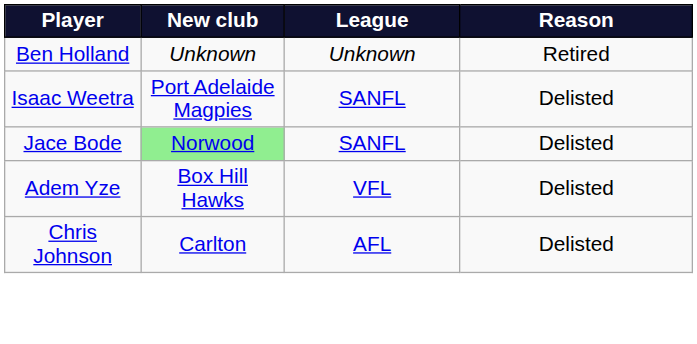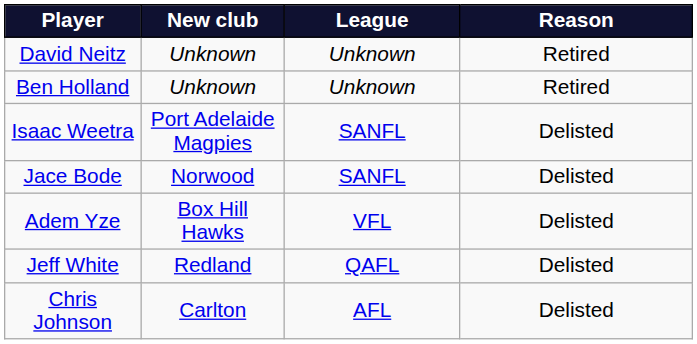+ row: David Neitz | Unknown | Unknown | Retired
Jace Bode | New club: lightgreen background -> no background
+ row: Jeff White | Redland | QAFL | Delisted
